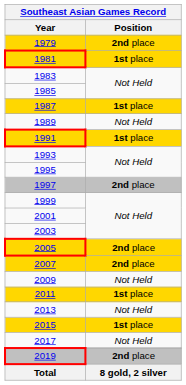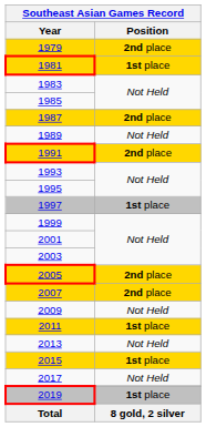1987 | Position: 1st place -> 2nd place
1991 | Position: 1st place -> 2nd place
1997 | Position: 2nd place -> 1st place
2019 | Position: 2nd place -> 1st place
